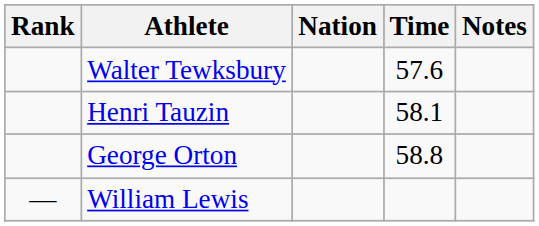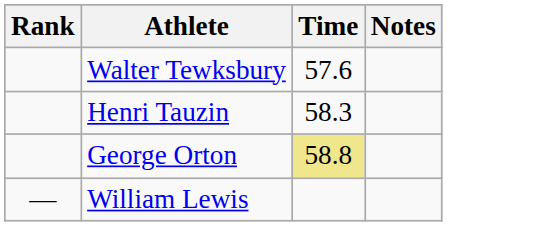- column: Nation
Henri Tauzin | Time: 58.1 -> 58.3
George Orton | Time: no background -> khaki background
